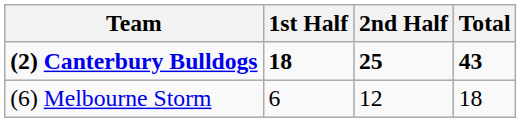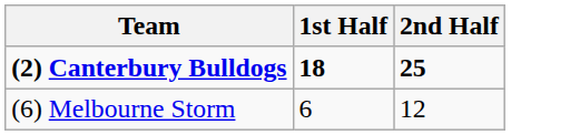- column: Total | 43 | 18
